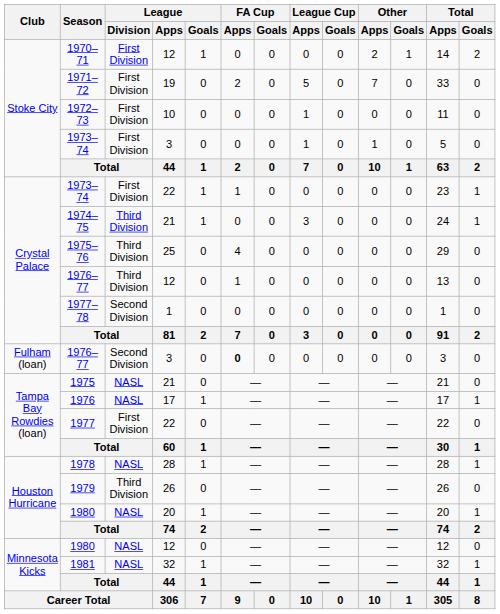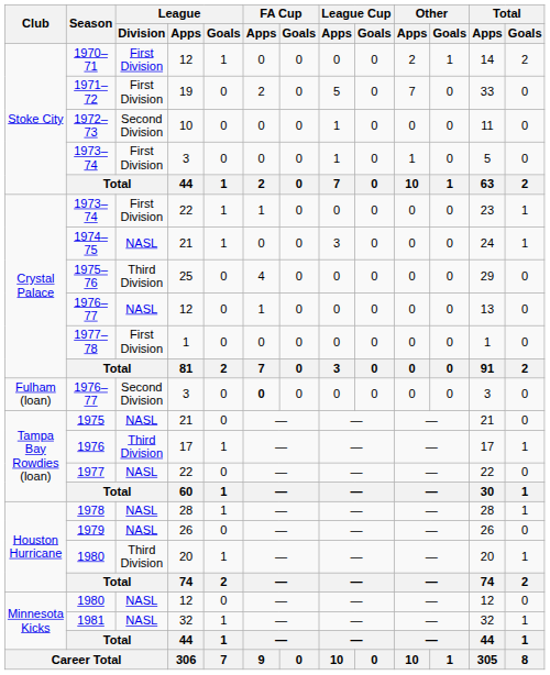1972–73 | League / Division: First Division -> Second Division
1974–75 | League / Division: Third Division -> NASL
1976–77 / 12 | League / Division: Third Division -> NASL
1977–78 | League / Division: Second Division -> First Division
1976 | League / Division: NASL -> Third Division
1977 | League / Division: First Division -> NASL
1979 | League / Division: Third Division -> NASL
1980 / 20 | League / Division: NASL -> Third Division
